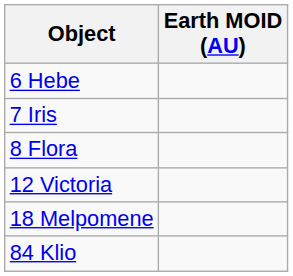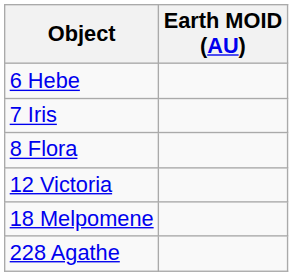- row: 84 Klio
+ row: 228 Agathe
